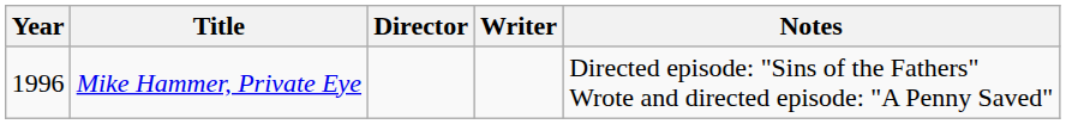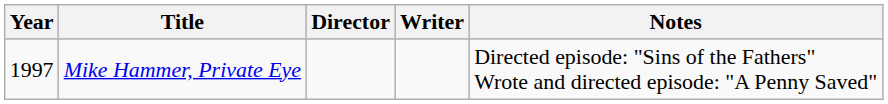Mike Hammer, Private Eye | Year: 1996 -> 1997
